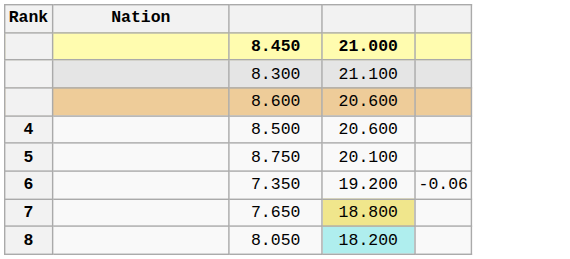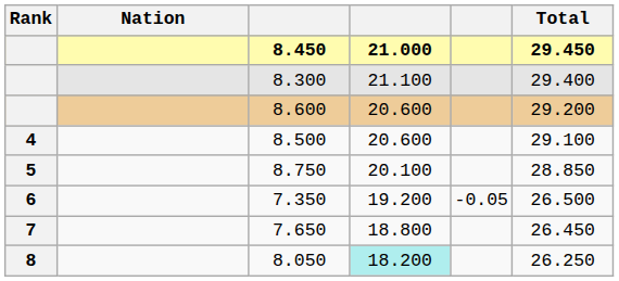+ column: Total | 29.450 | 29.400 | 29.200 | 29.100 | 28.850 | 26.500 | 26.450 | 26.250
7.350 | column 5: -0.06 -> -0.05
7.650 | column 4: khaki background -> no background
